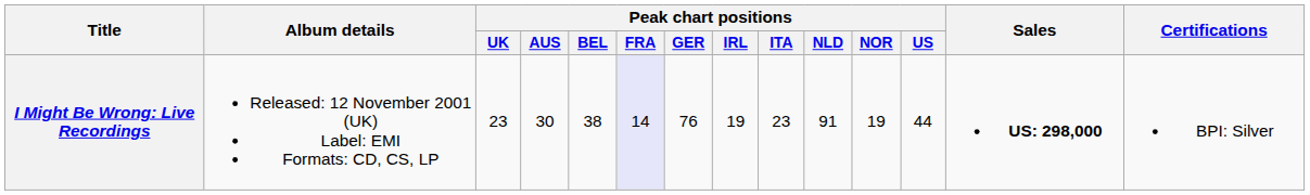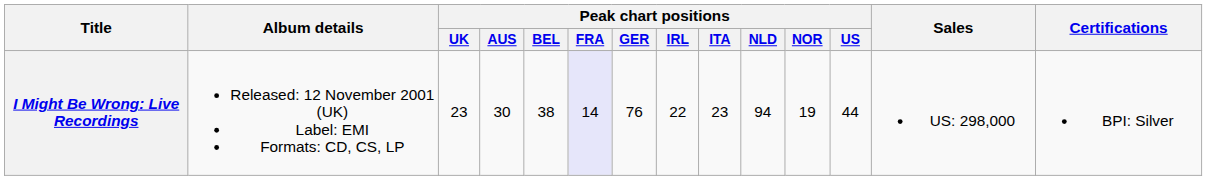I Might Be Wrong: Live Recordings | Peak chart positions / IRL: 19 -> 22
I Might Be Wrong: Live Recordings | Peak chart positions / NLD: 91 -> 94
I Might Be Wrong: Live Recordings | Sales: bold -> normal
